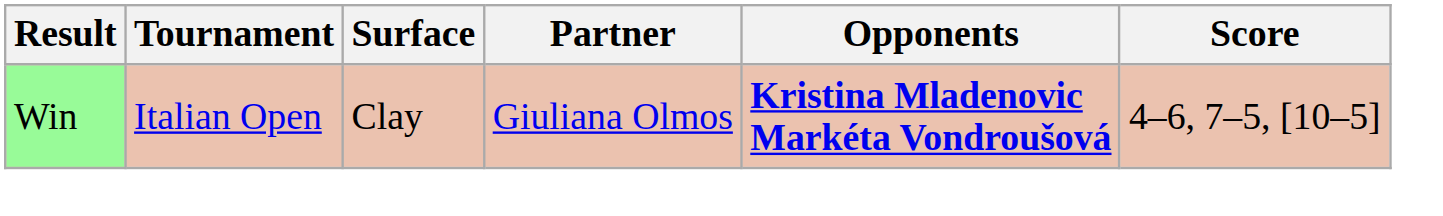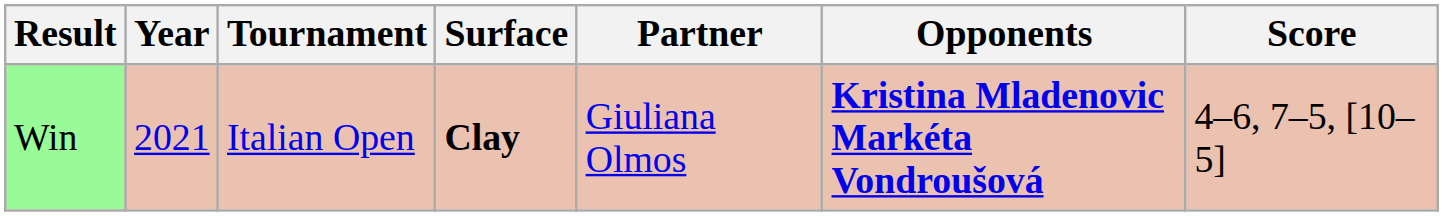+ column: Year | 2021
Win | Surface: normal -> bold
